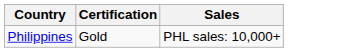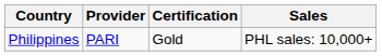+ column: Provider | PARI
